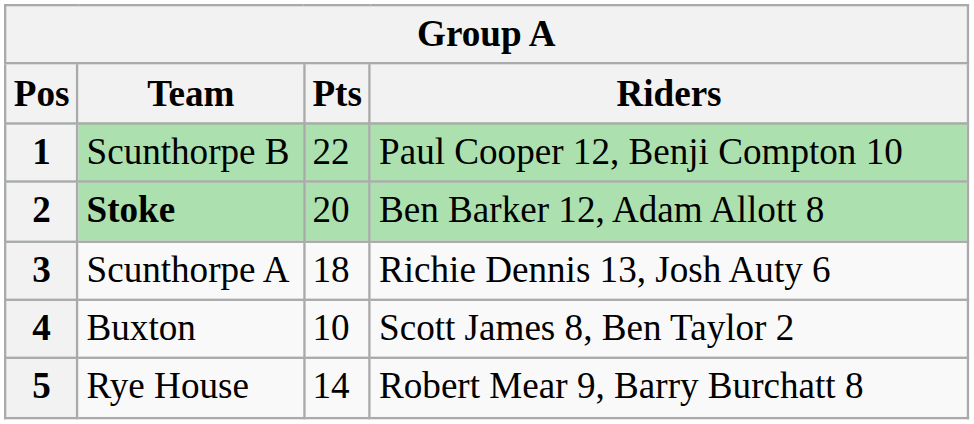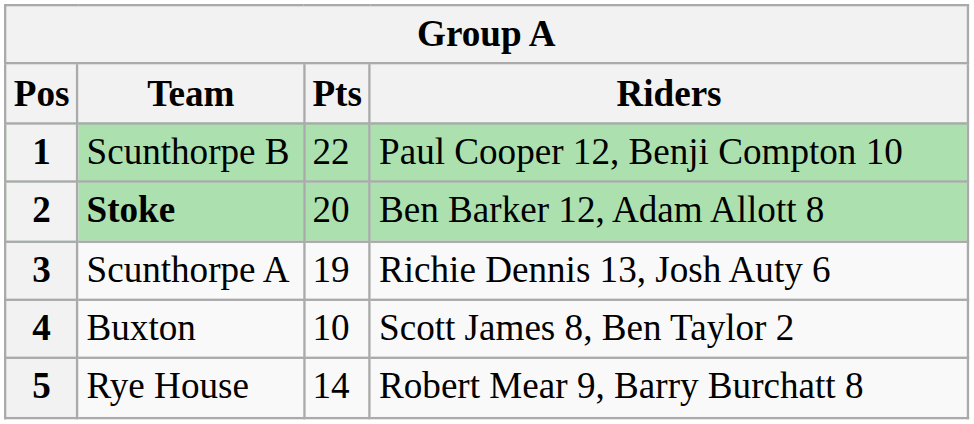3 | Pts: 18 -> 19
